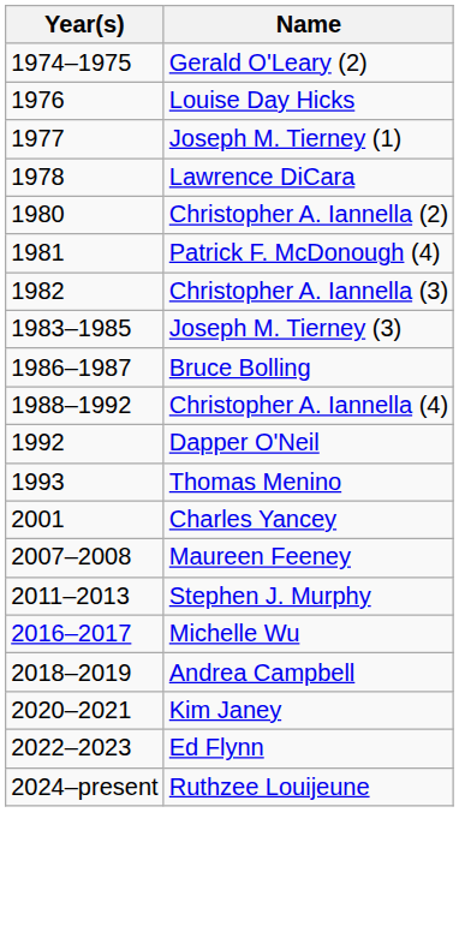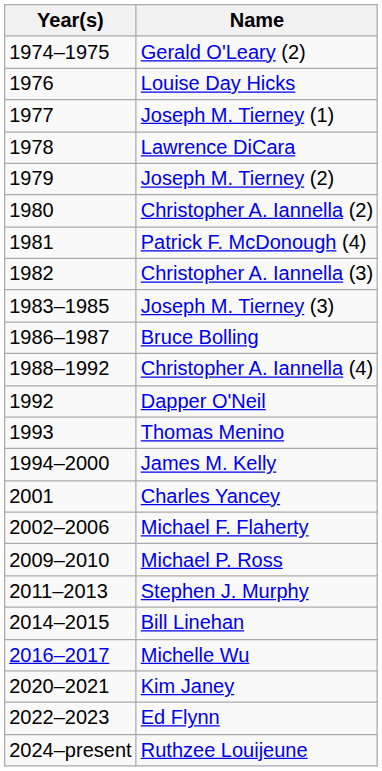+ row: 1979 | Joseph M. Tierney (2)
+ row: 1994–2000 | James M. Kelly
+ row: 2002–2006 | Michael F. Flaherty
- row: 2007–2008 | Maureen Feeney
+ row: 2009–2010 | Michael P. Ross
+ row: 2014–2015 | Bill Linehan
- row: 2018–2019 | Andrea Campbell
